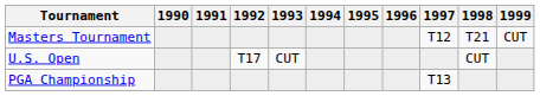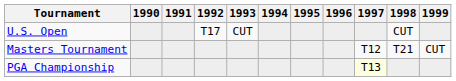rows swapped: Masters Tournament <-> U.S. Open
PGA Championship | 1997: no background -> lightyellow background
